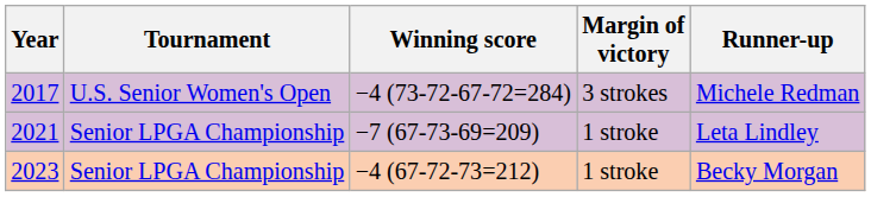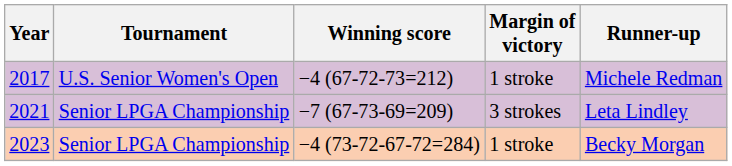2017 | Winning score: −4 (73-72-67-72=284) -> −4 (67-72-73=212)
2017 | Margin of victory: 3 strokes -> 1 stroke
2021 | Margin of victory: 1 stroke -> 3 strokes
2023 | Winning score: −4 (67-72-73=212) -> −4 (73-72-67-72=284)
